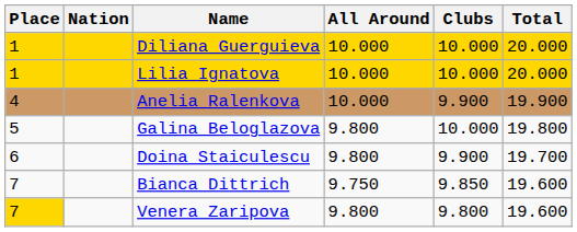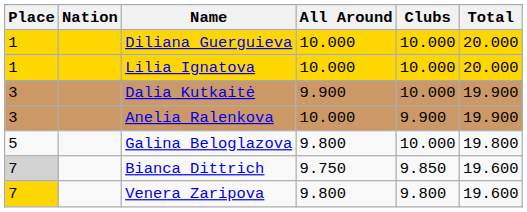+ row: 3 | Dalia Kutkaitė | 9.900 | 10.000 | 19.900
Anelia Ralenkova | Place: 4 -> 3
- row: 6 | Doina Staiculescu | 9.800 | 9.900 | 19.700
Bianca Dittrich | Place: no background -> lightgrey background
